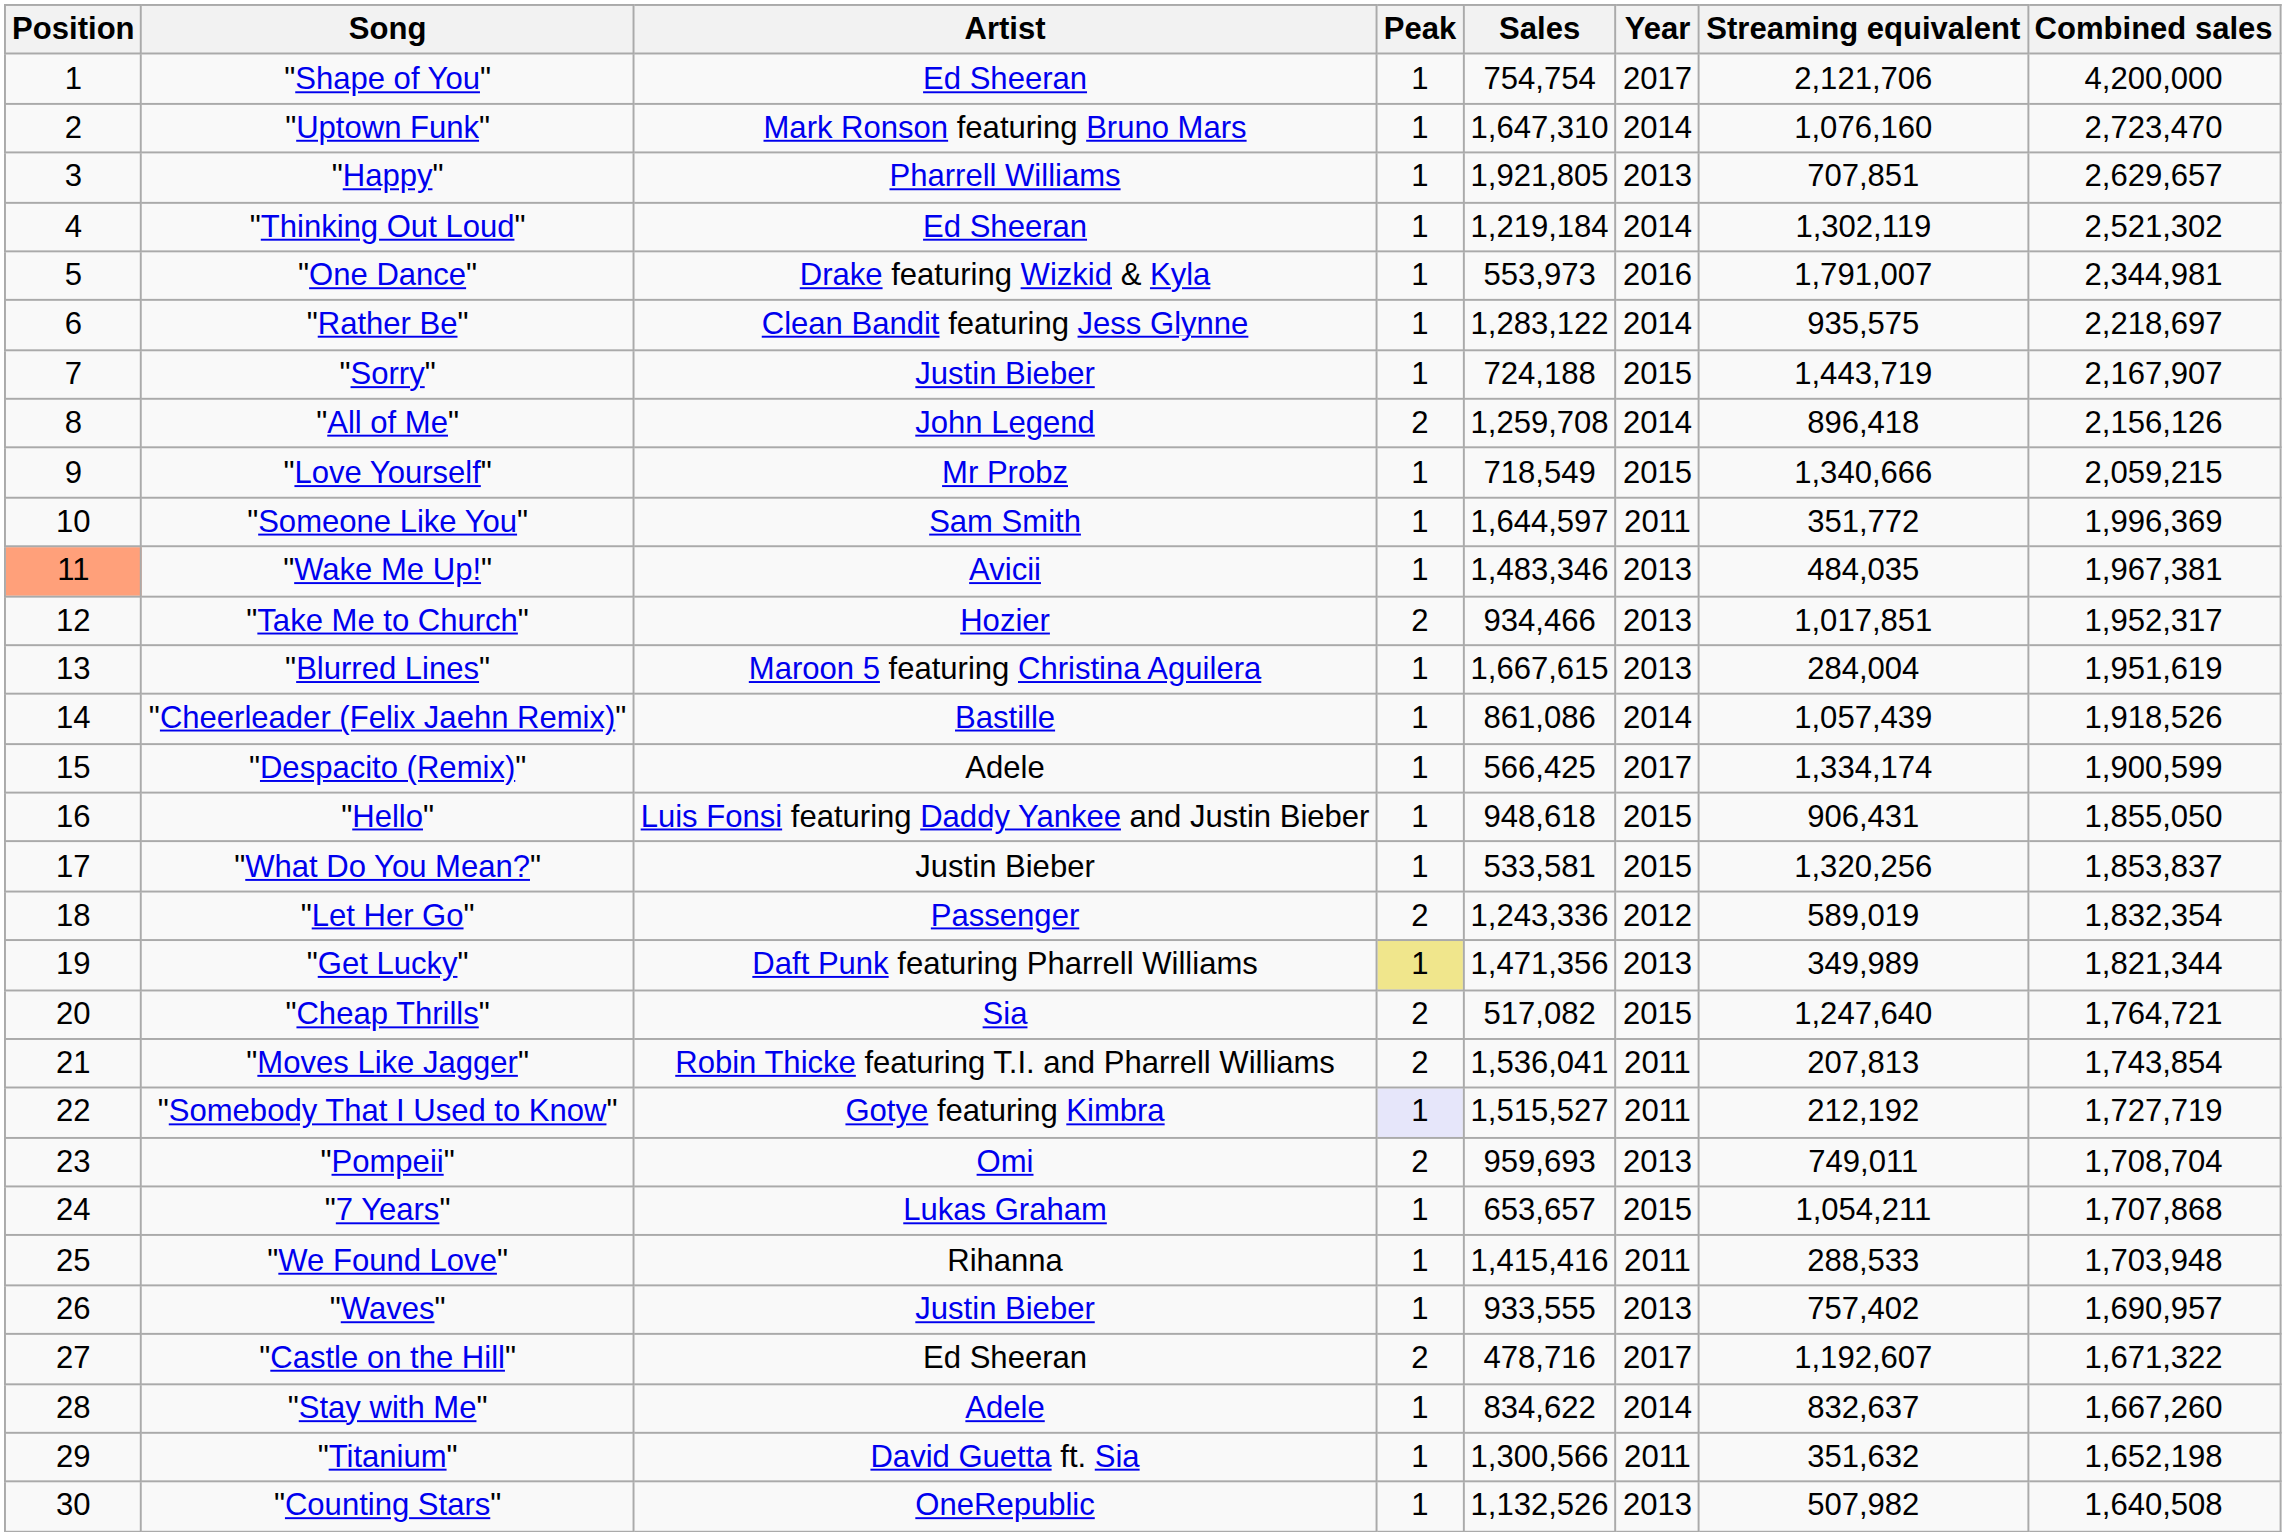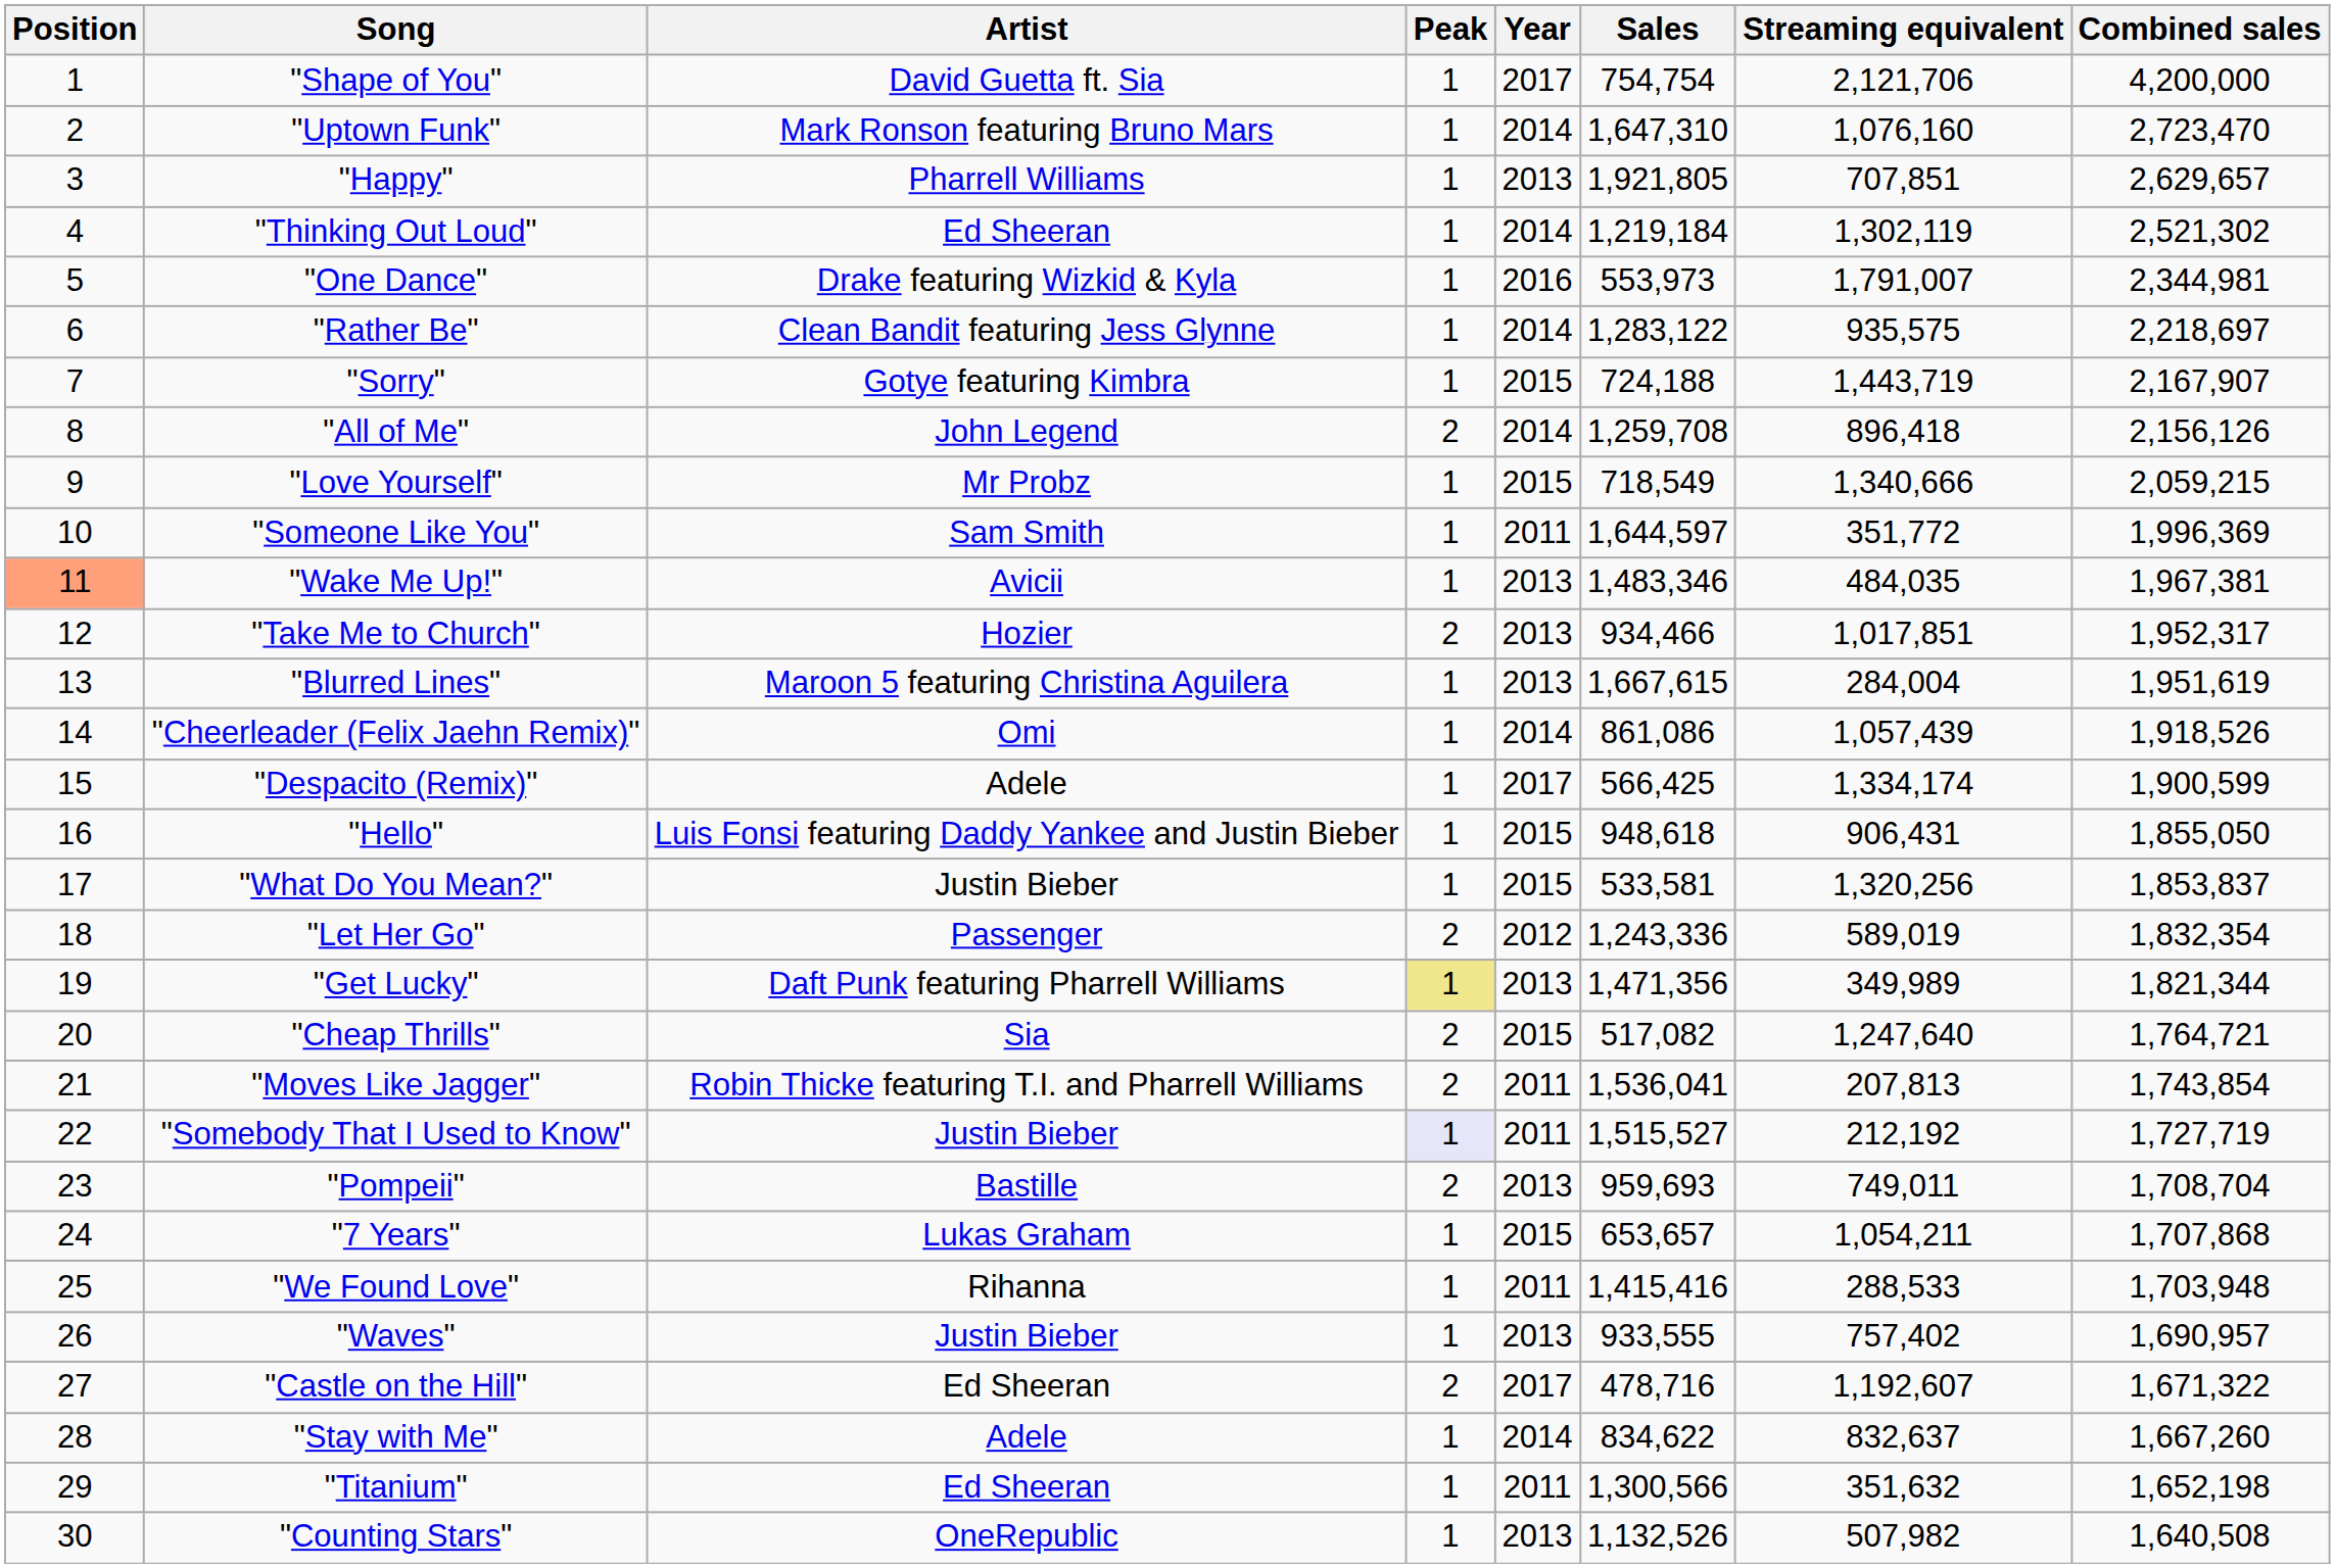columns swapped: Year <-> Sales
"Shape of You" | Artist: Ed Sheeran -> David Guetta ft. Sia
"Sorry" | Artist: Justin Bieber -> Gotye featuring Kimbra
"Cheerleader (Felix Jaehn Remix)" | Artist: Bastille -> Omi
"Somebody That I Used to Know" | Artist: Gotye featuring Kimbra -> Justin Bieber
"Pompeii" | Artist: Omi -> Bastille
"Titanium" | Artist: David Guetta ft. Sia -> Ed Sheeran
